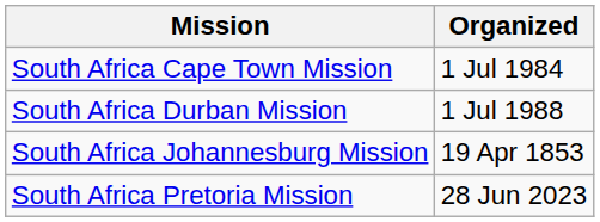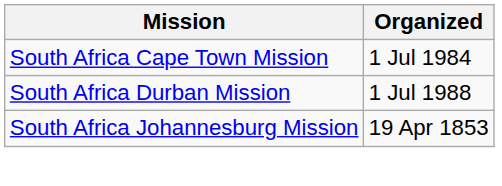- row: South Africa Pretoria Mission | 28 Jun 2023
